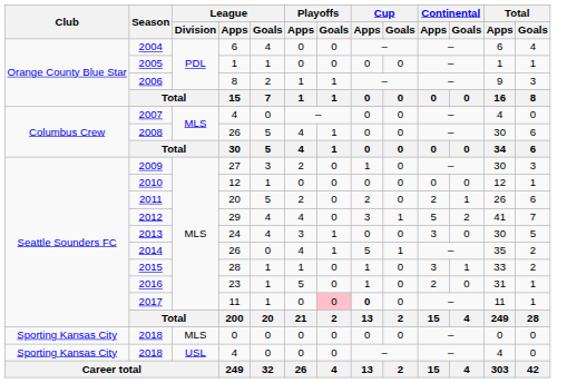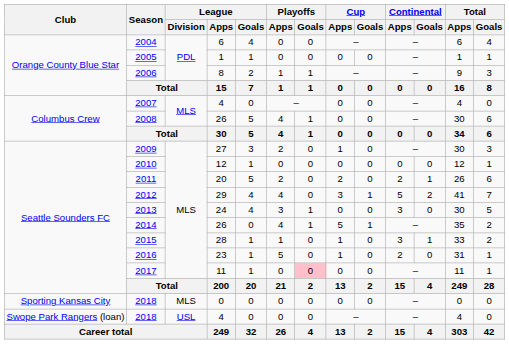2017 | Cup / Apps: bold -> normal
2018 / 4 | Club: Sporting Kansas City -> Swope Park Rangers (loan)
